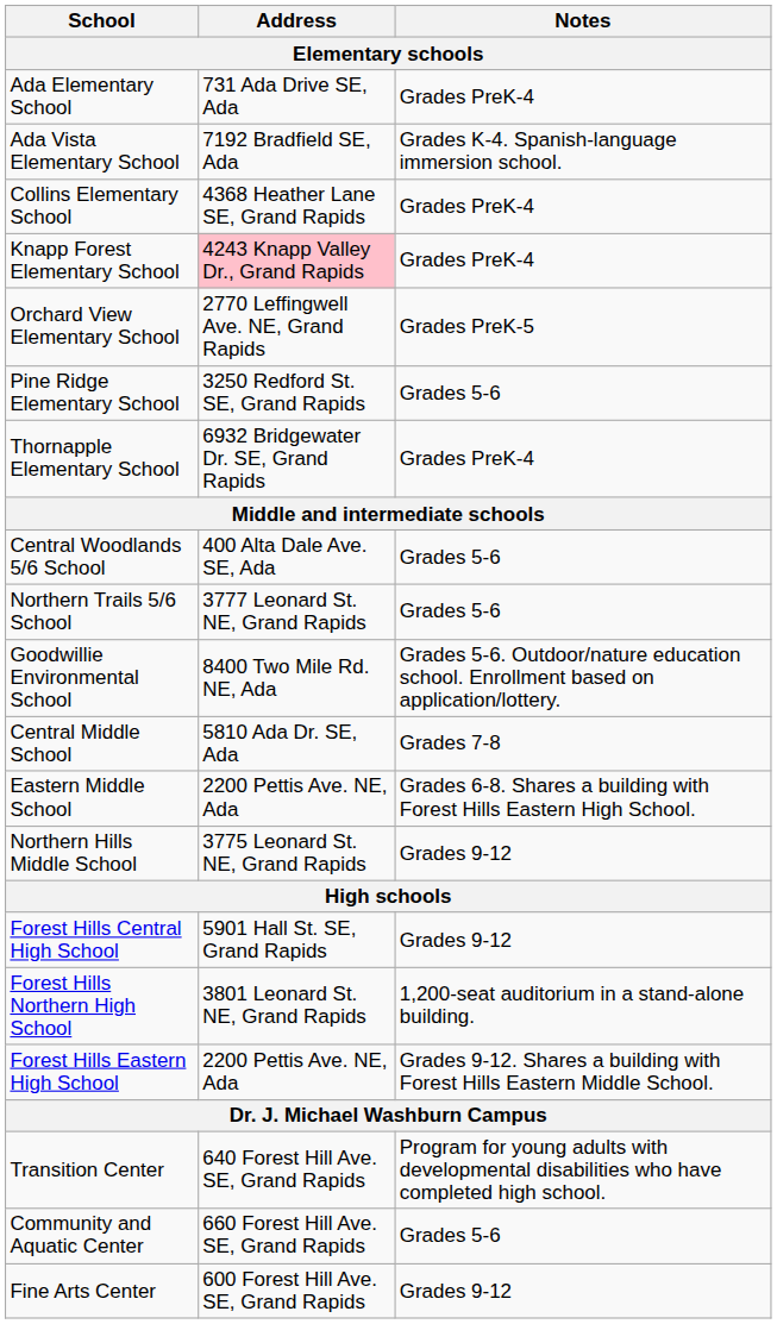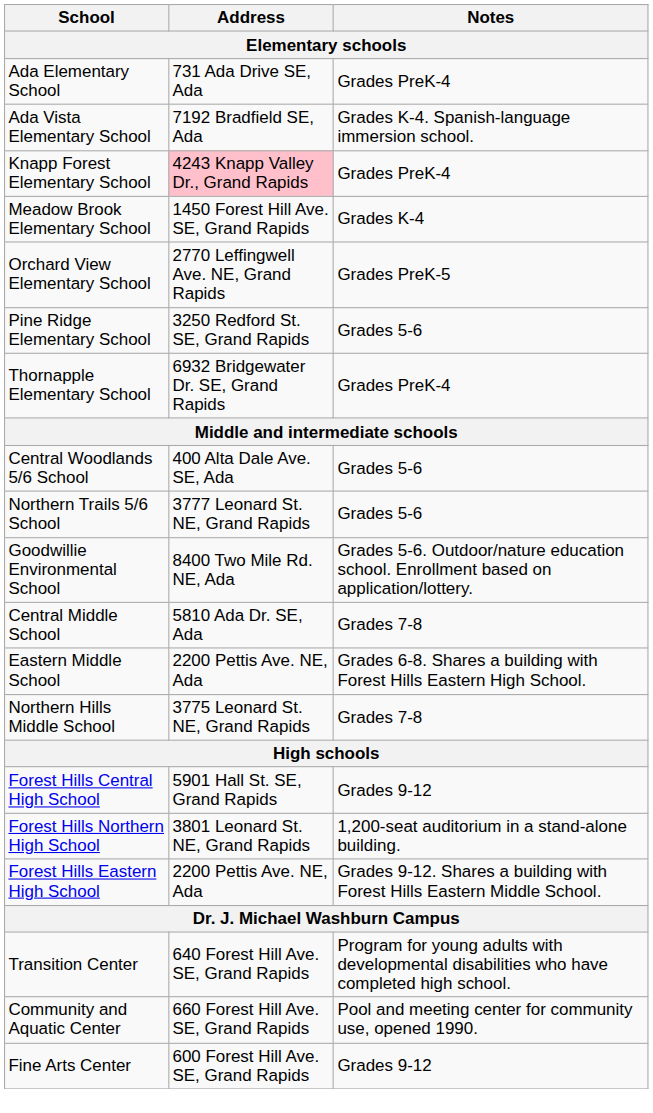- row: Collins Elementary School | 4368 Heather Lane SE, Grand Rapids | Grades PreK-4
+ row: Meadow Brook Elementary School | 1450 Forest Hill Ave. SE, Grand Rapids | Grades K-4
Northern Hills Middle School | Notes: Grades 9-12 -> Grades 7-8
Community and Aquatic Center | Notes: Grades 5-6 -> Pool and meeting center for community use, opened 1990.
